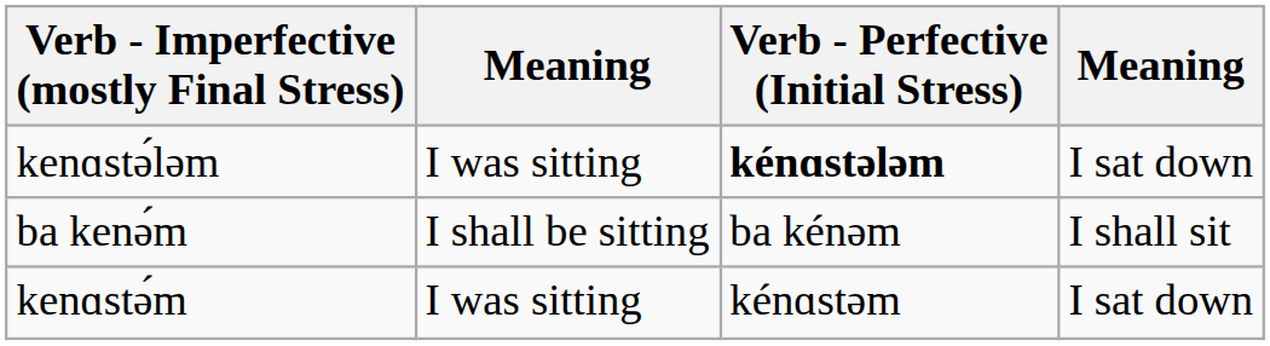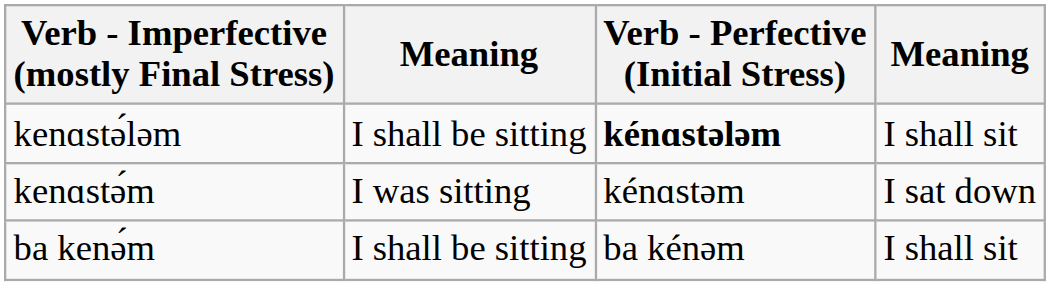kenɑstə́ləm | column 2: I was sitting -> I shall be sitting
kenɑstə́ləm | column 4: I sat down -> I shall sit
rows swapped: kenɑstə́m <-> ba kenə́m
